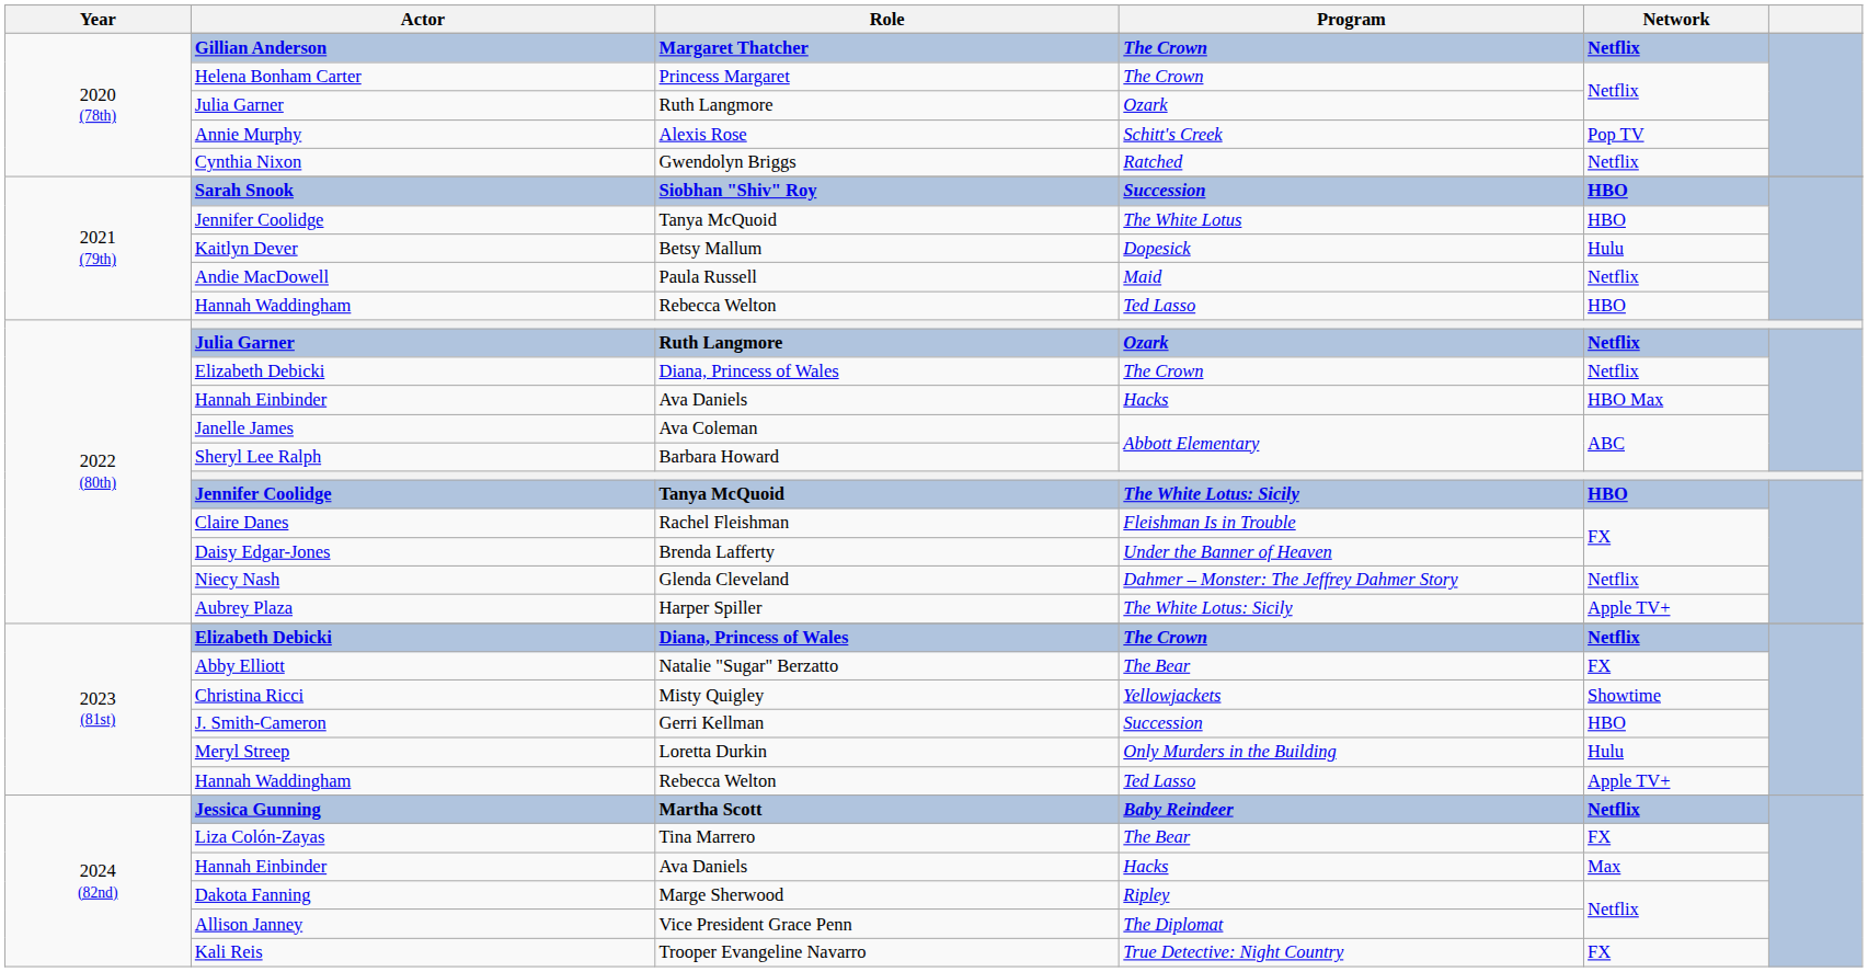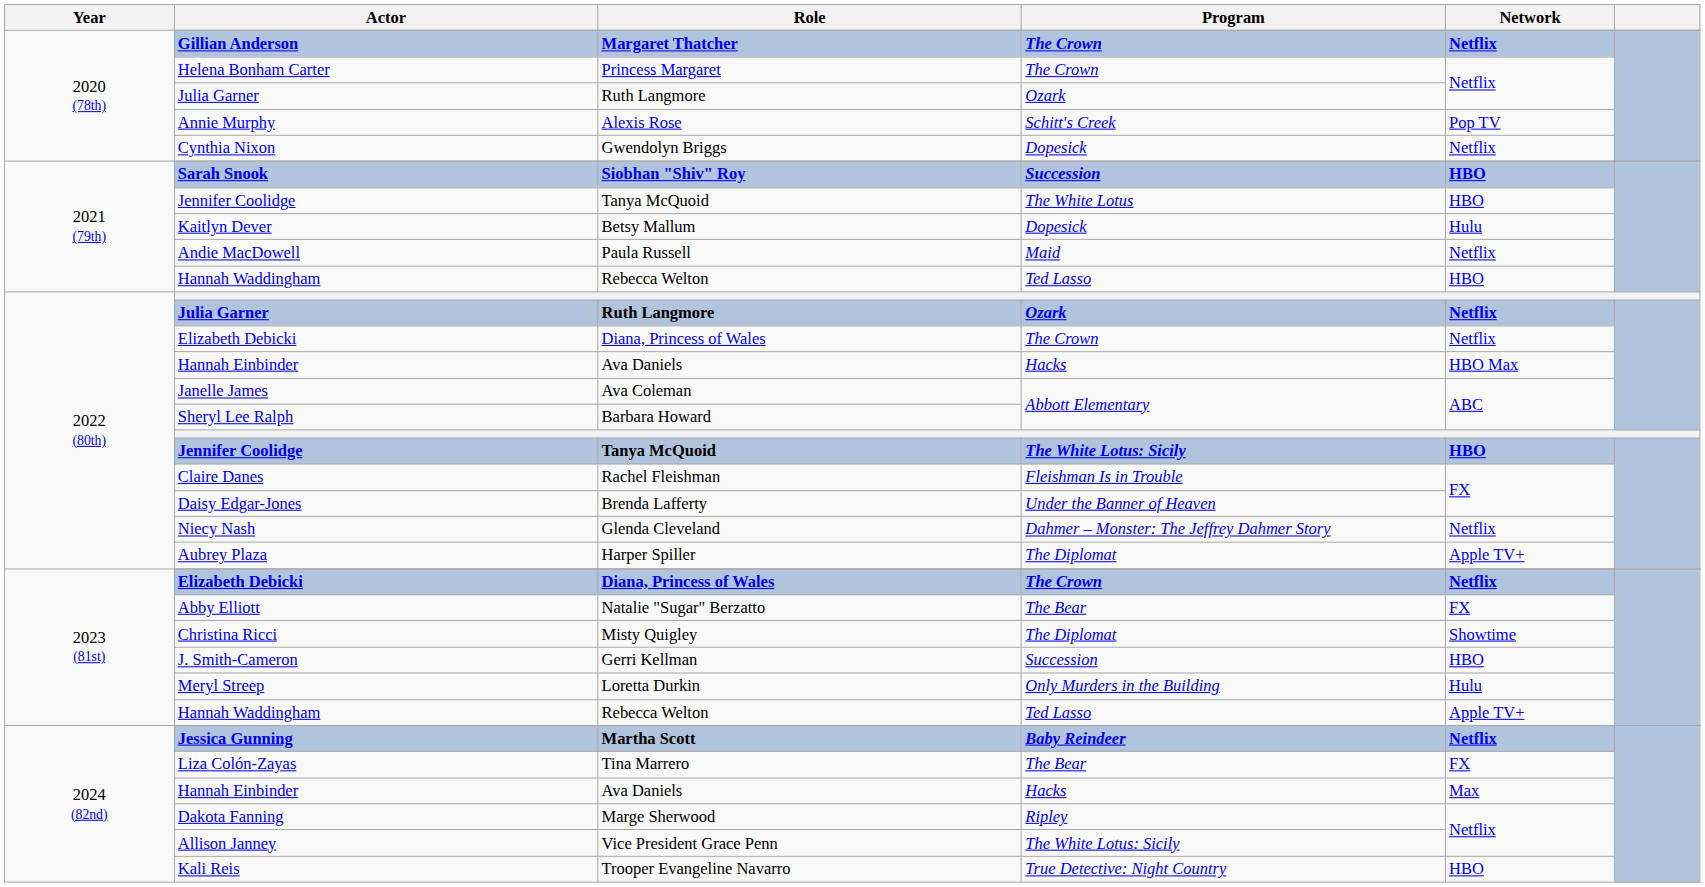Cynthia Nixon | Program: Ratched -> Dopesick
Aubrey Plaza | Program: The White Lotus: Sicily -> The Diplomat
Christina Ricci | Program: Yellowjackets -> The Diplomat
Allison Janney | Program: The Diplomat -> The White Lotus: Sicily
Kali Reis | Network: FX -> HBO
